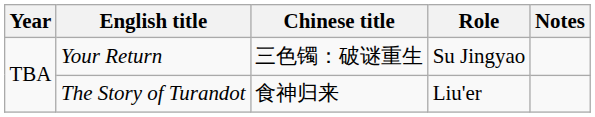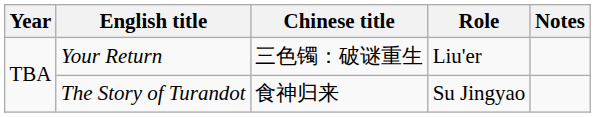Your Return | Role: Su Jingyao -> Liu'er
The Story of Turandot | Role: Liu'er -> Su Jingyao
